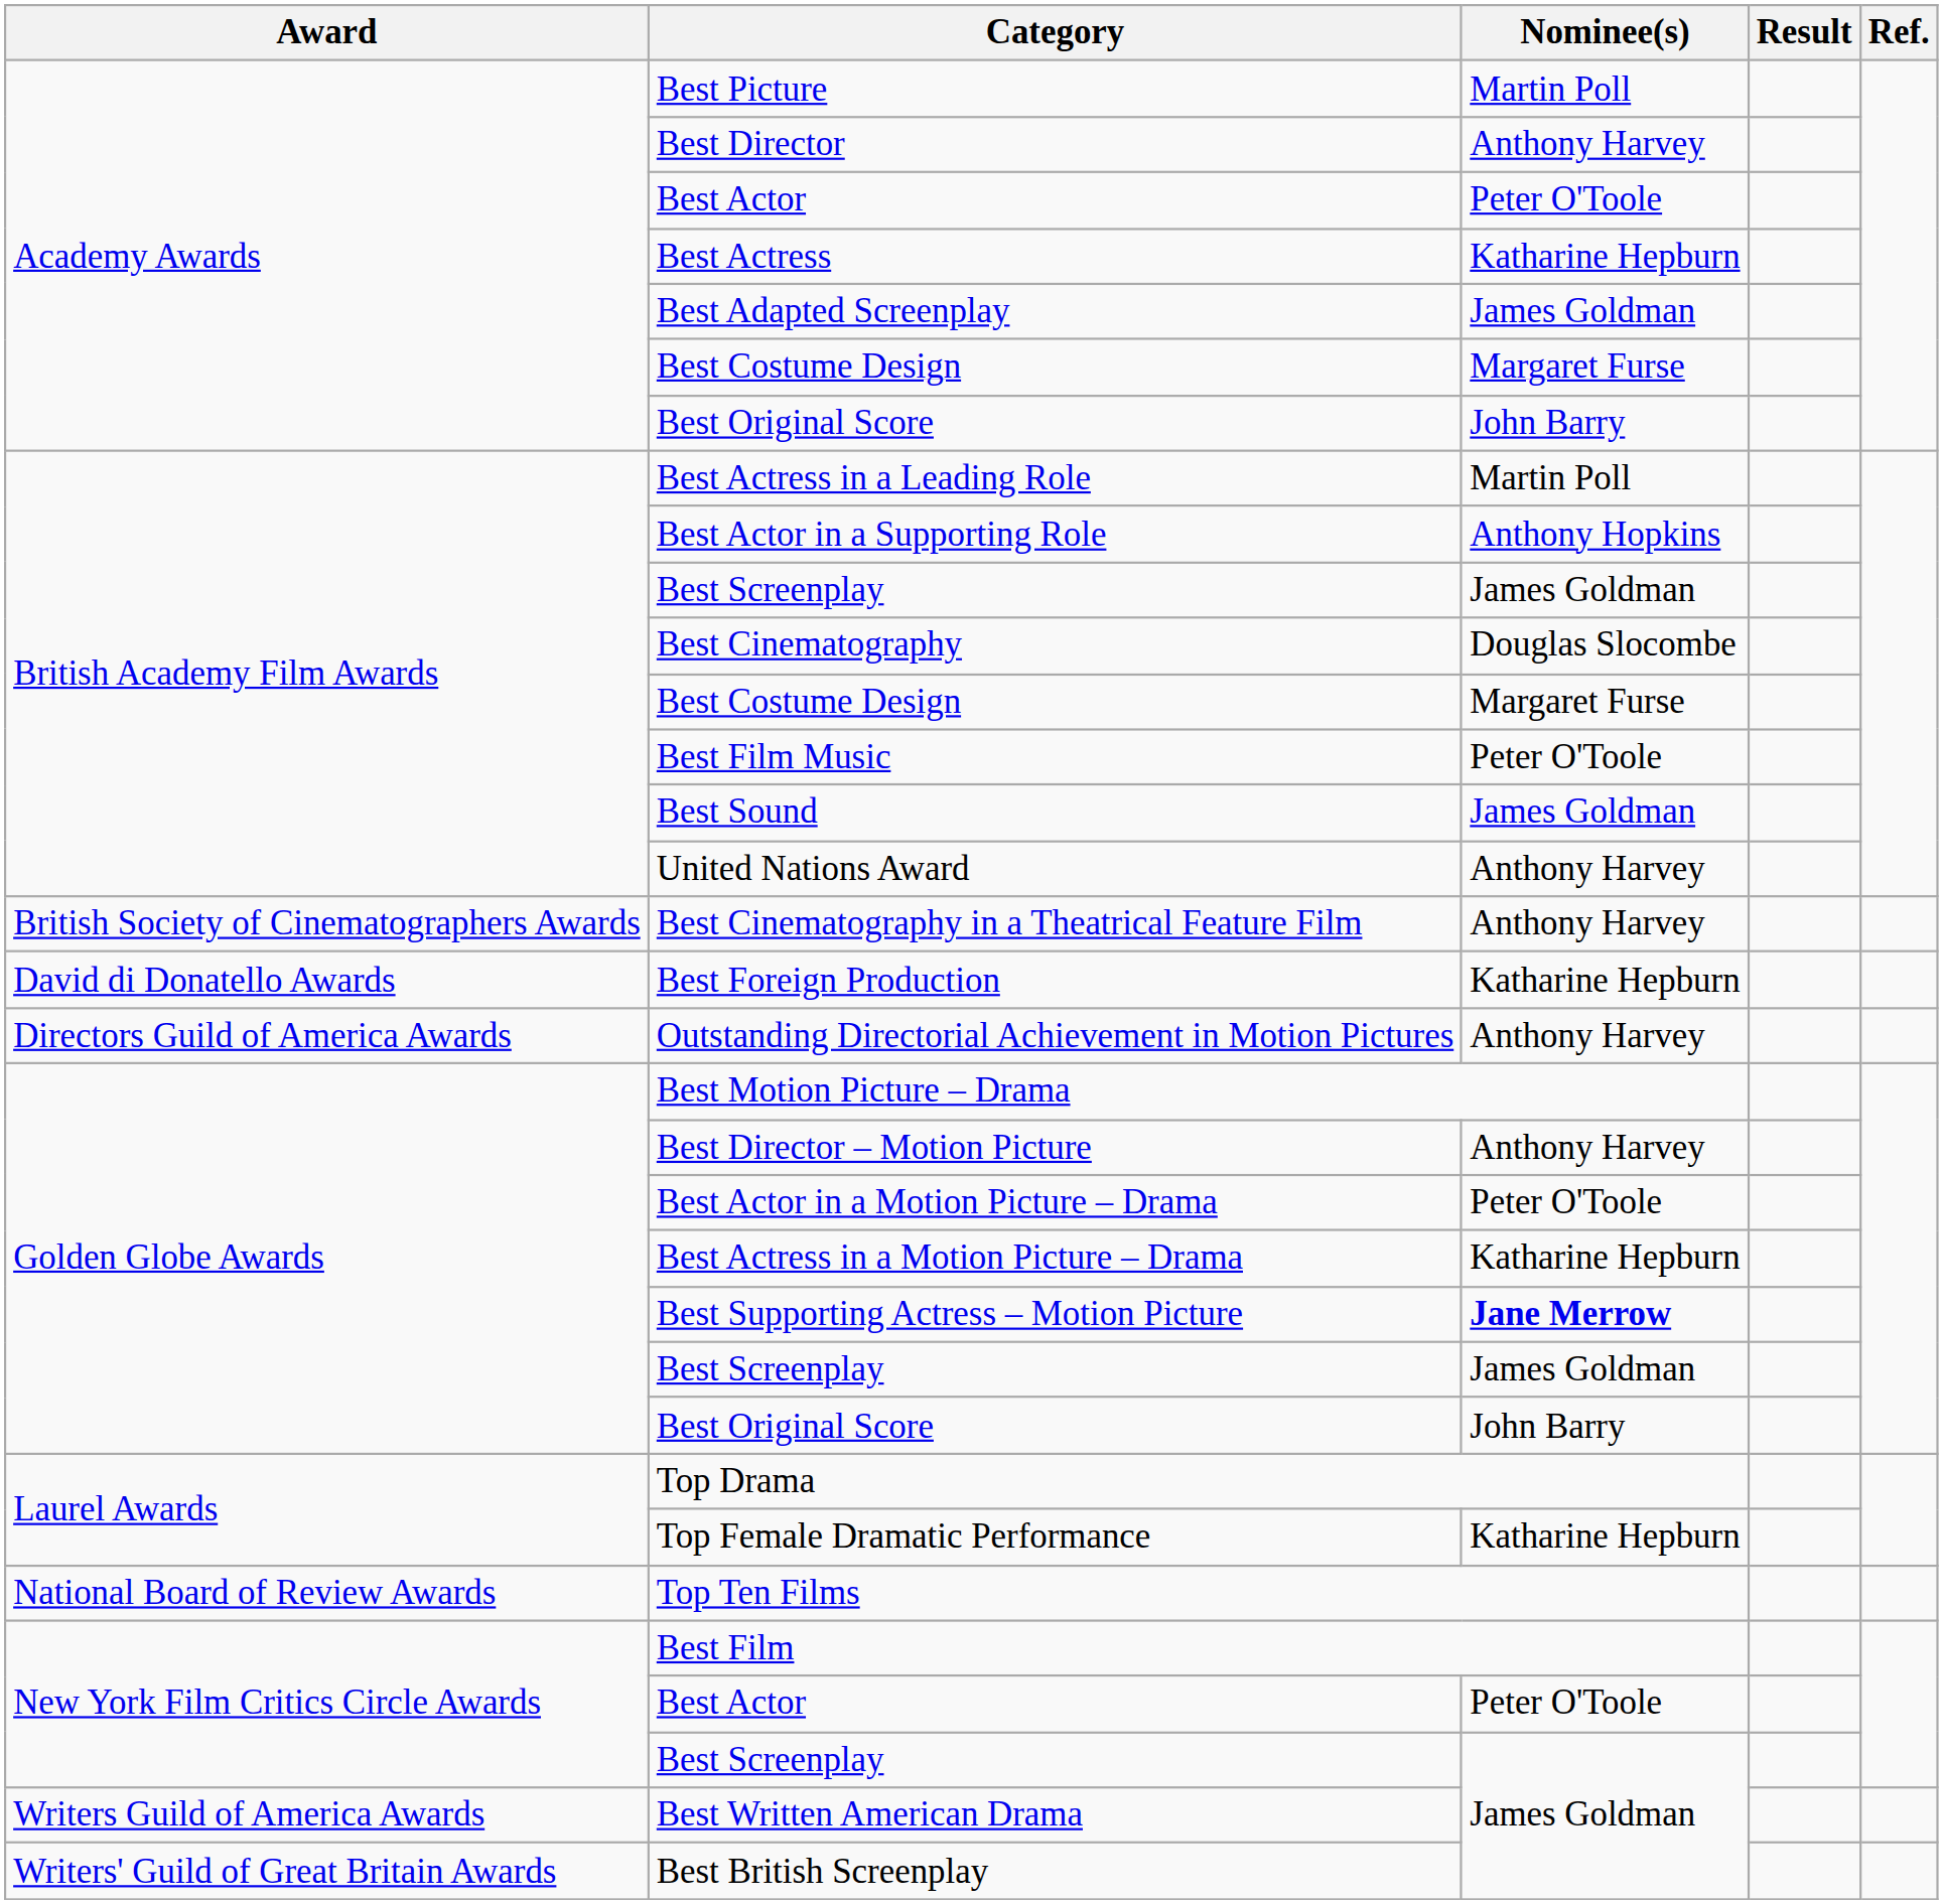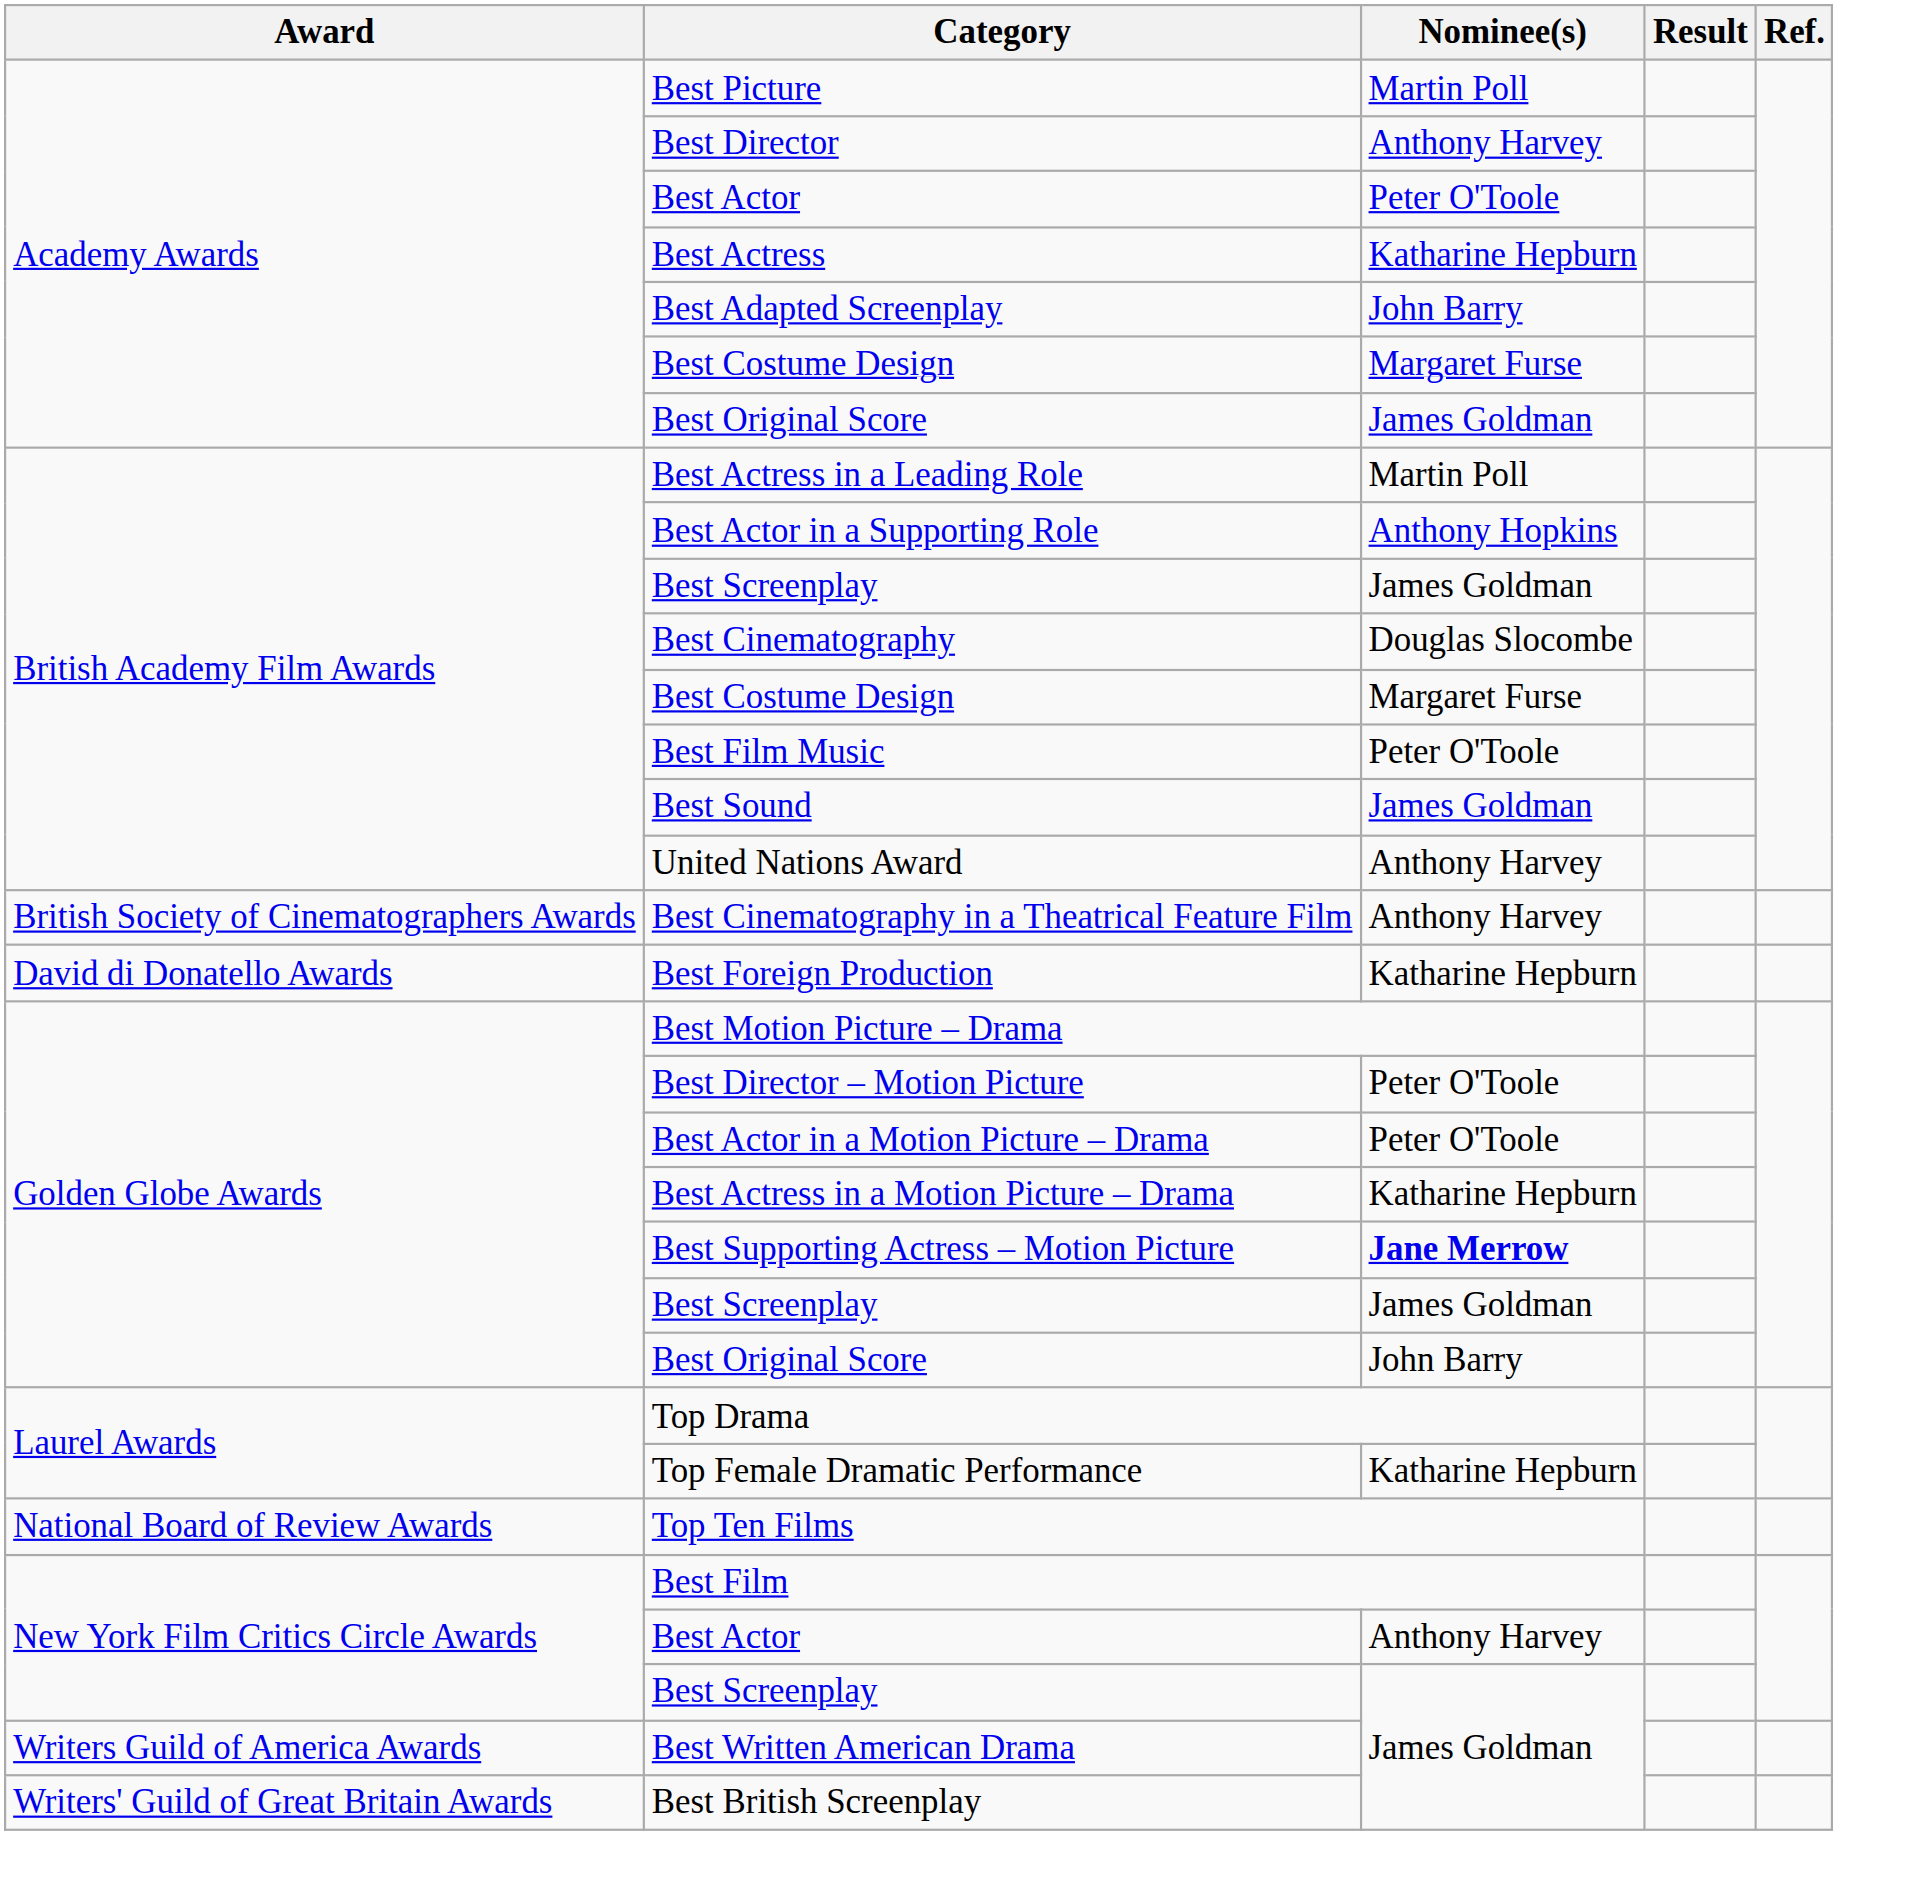Best Adapted Screenplay | Nominee(s): James Goldman -> John Barry
Academy Awards / Best Original Score | Nominee(s): John Barry -> James Goldman
- row: Directors Guild of America Awards | Outstanding Directorial Achievement in Motion Pictures | Anthony Harvey
Best Director – Motion Picture | Nominee(s): Anthony Harvey -> Peter O'Toole
New York Film Critics Circle Awards / Best Actor | Nominee(s): Peter O'Toole -> Anthony Harvey
